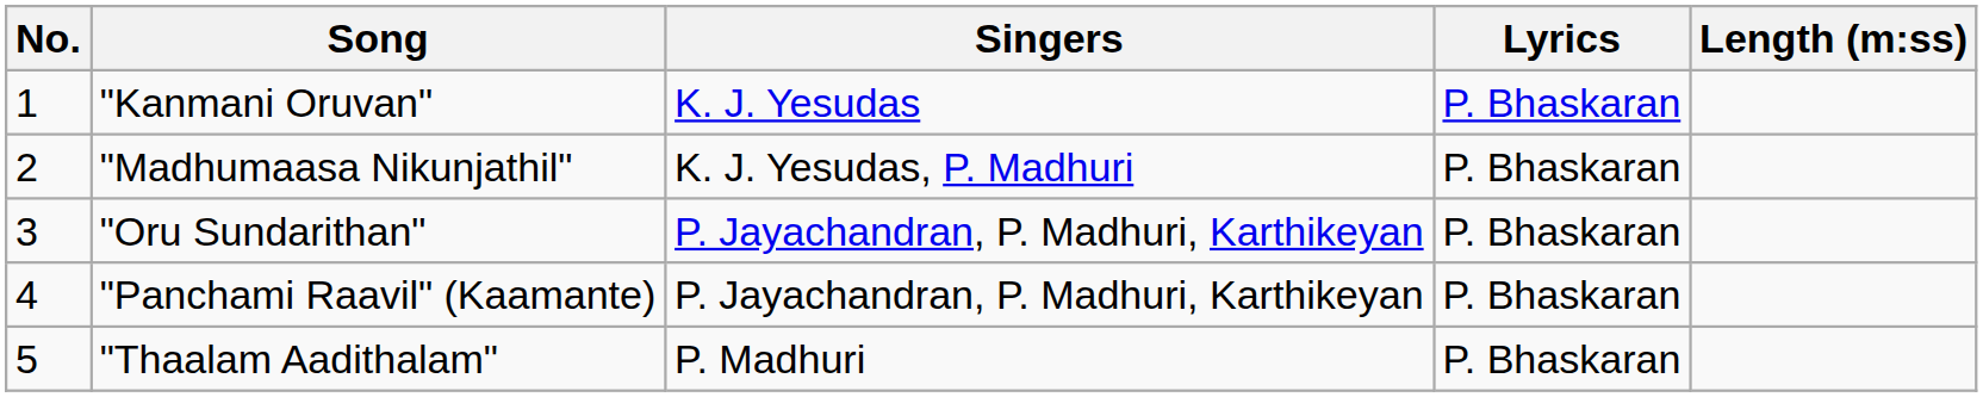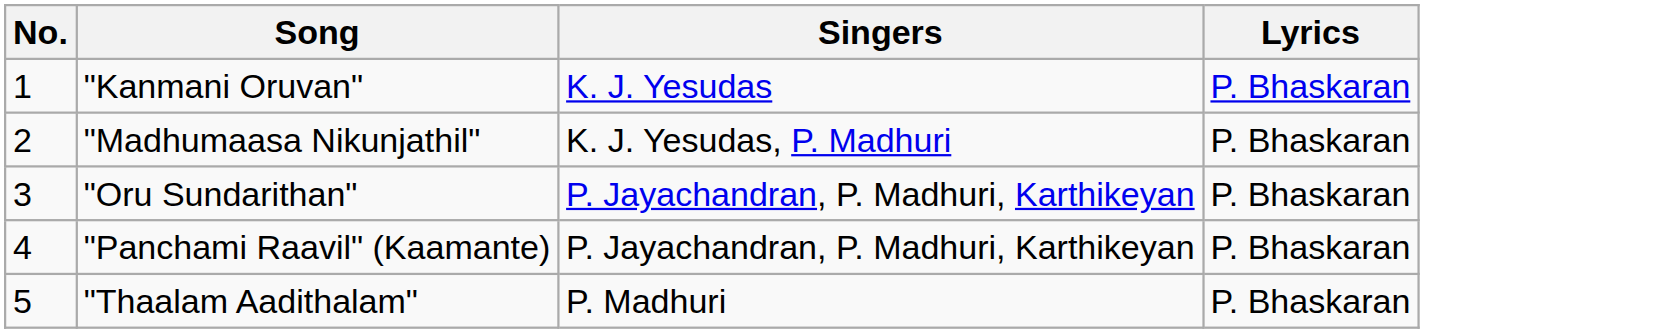- column: Length (m:ss)
